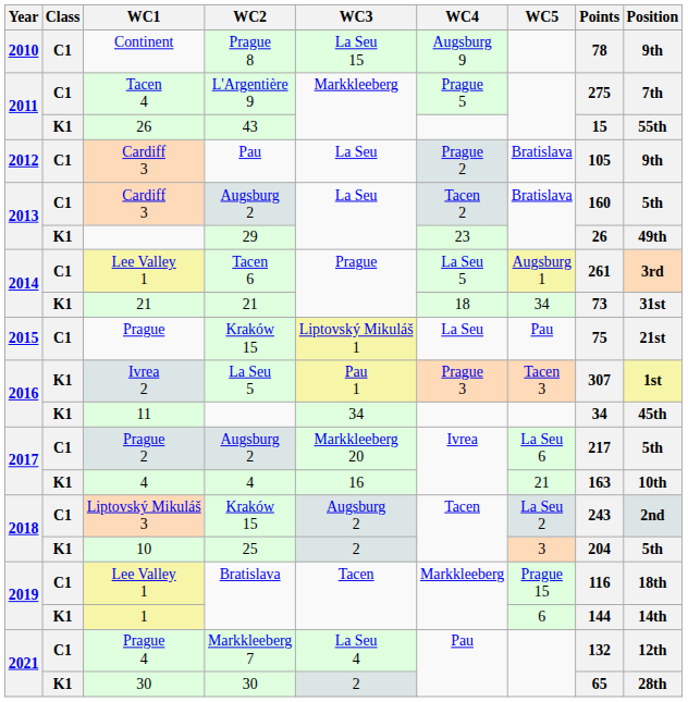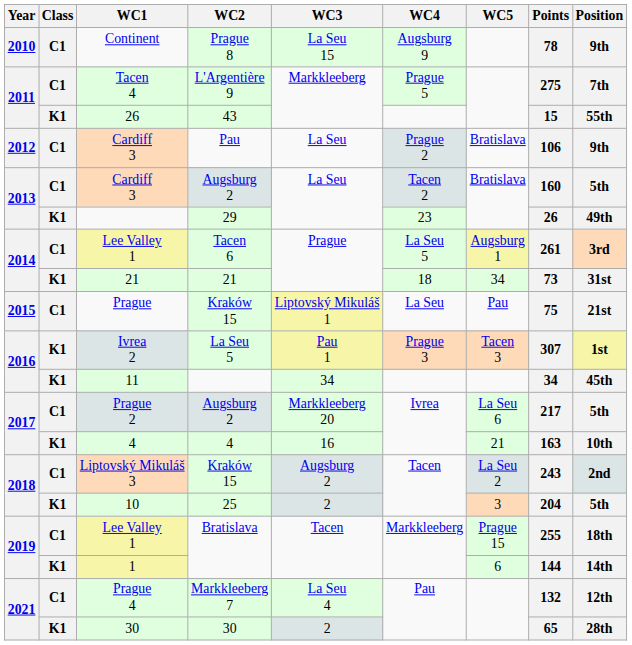Cardiff 3 / Pau | Points: 105 -> 106
Lee Valley 1 / Bratislava | Points: 116 -> 255
